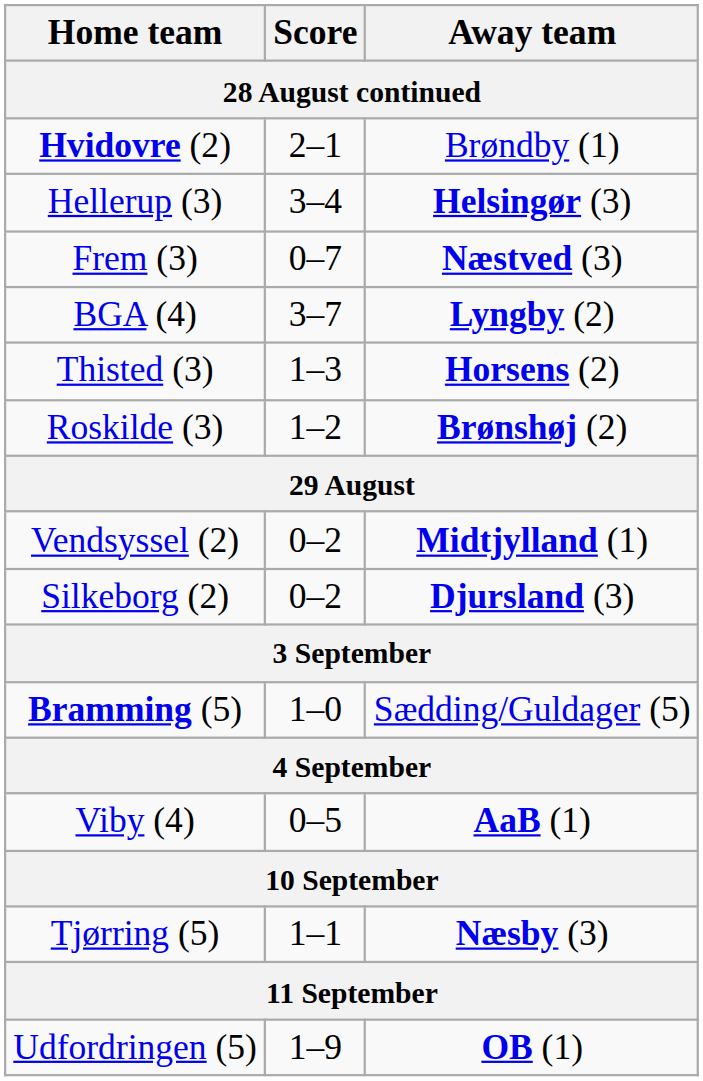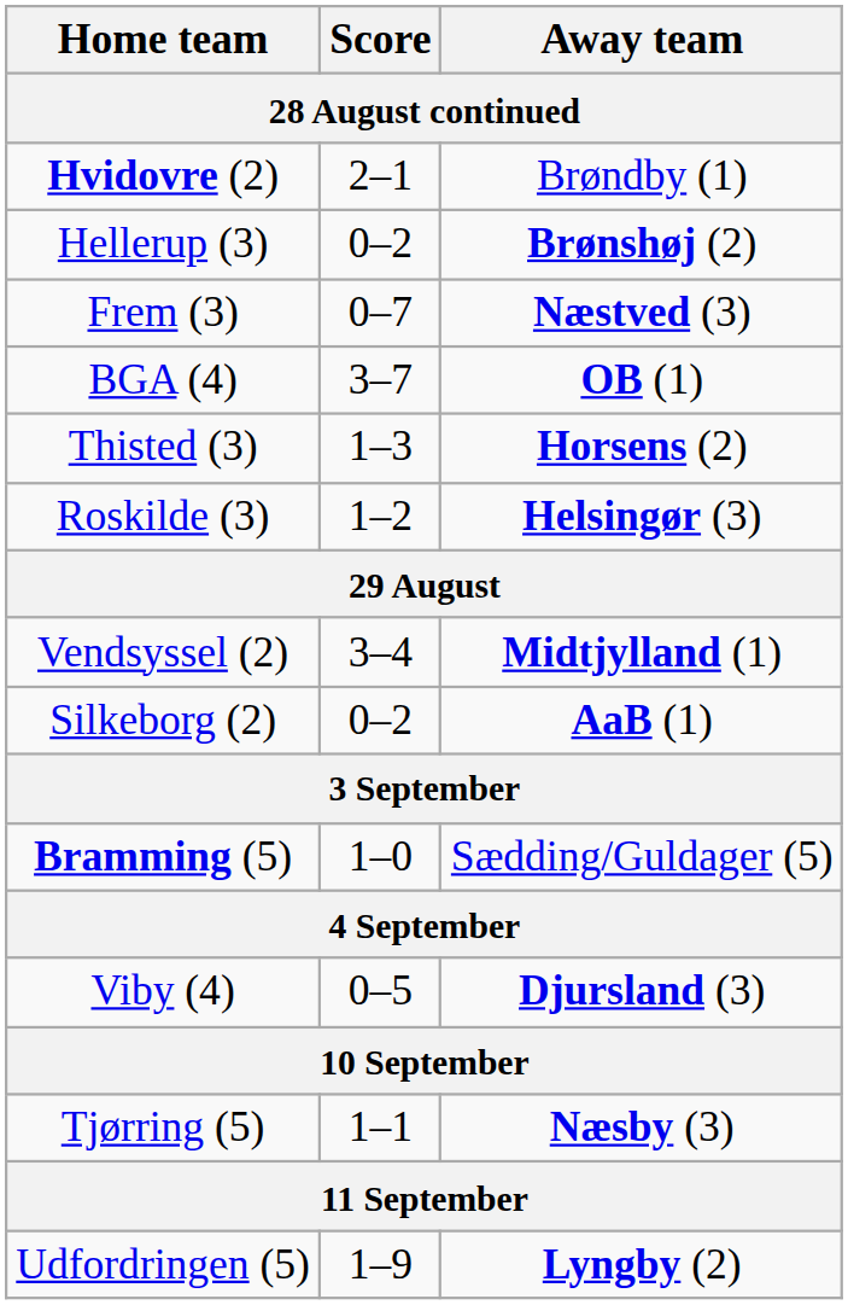Hellerup (3) | Score: 3–4 -> 0–2
Hellerup (3) | Away team: Helsingør (3) -> Brønshøj (2)
BGA (4) | Away team: Lyngby (2) -> OB (1)
Roskilde (3) | Away team: Brønshøj (2) -> Helsingør (3)
Vendsyssel (2) | Score: 0–2 -> 3–4
Silkeborg (2) | Away team: Djursland (3) -> AaB (1)
Viby (4) | Away team: AaB (1) -> Djursland (3)
Udfordringen (5) | Away team: OB (1) -> Lyngby (2)
